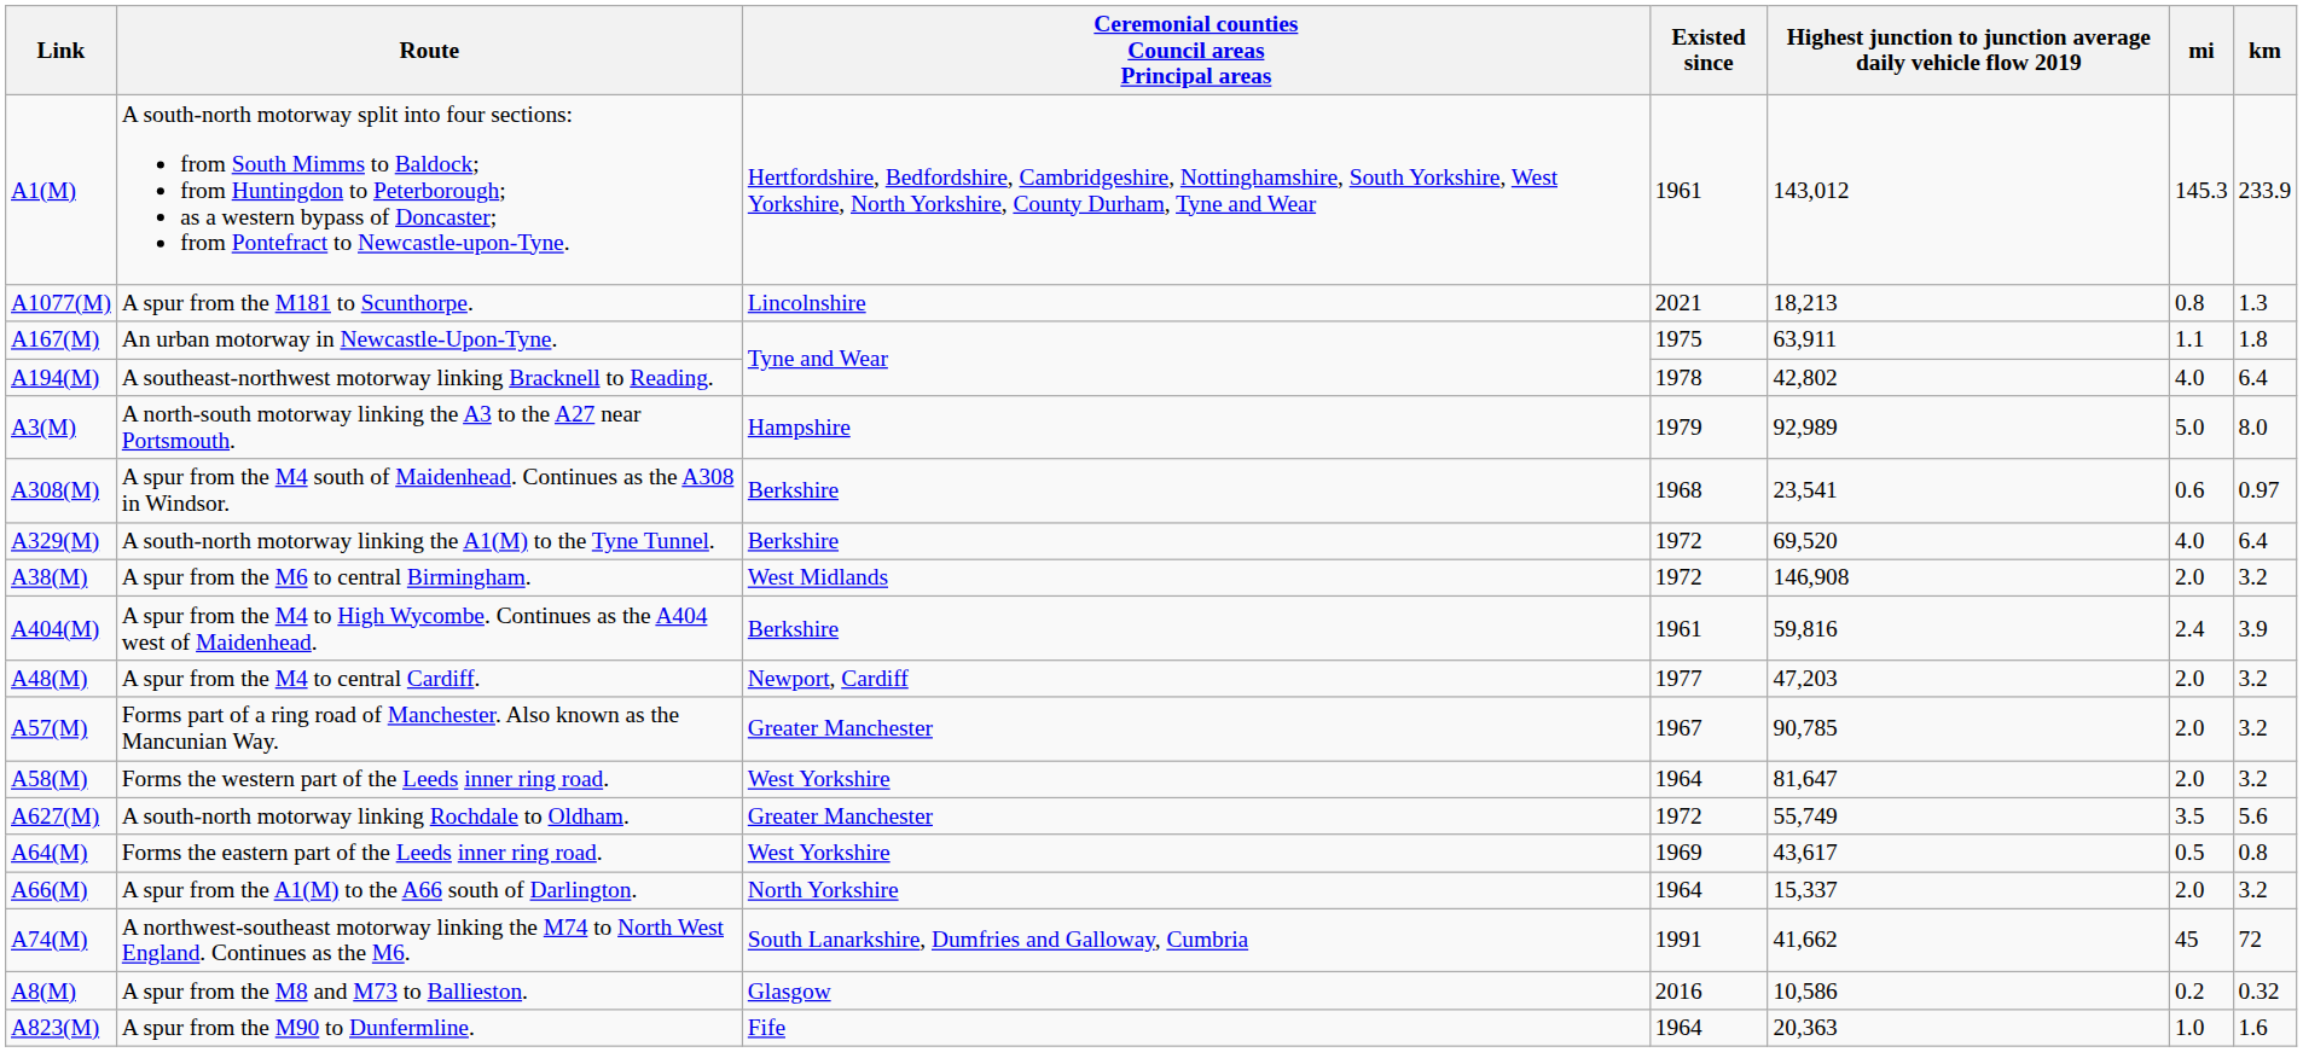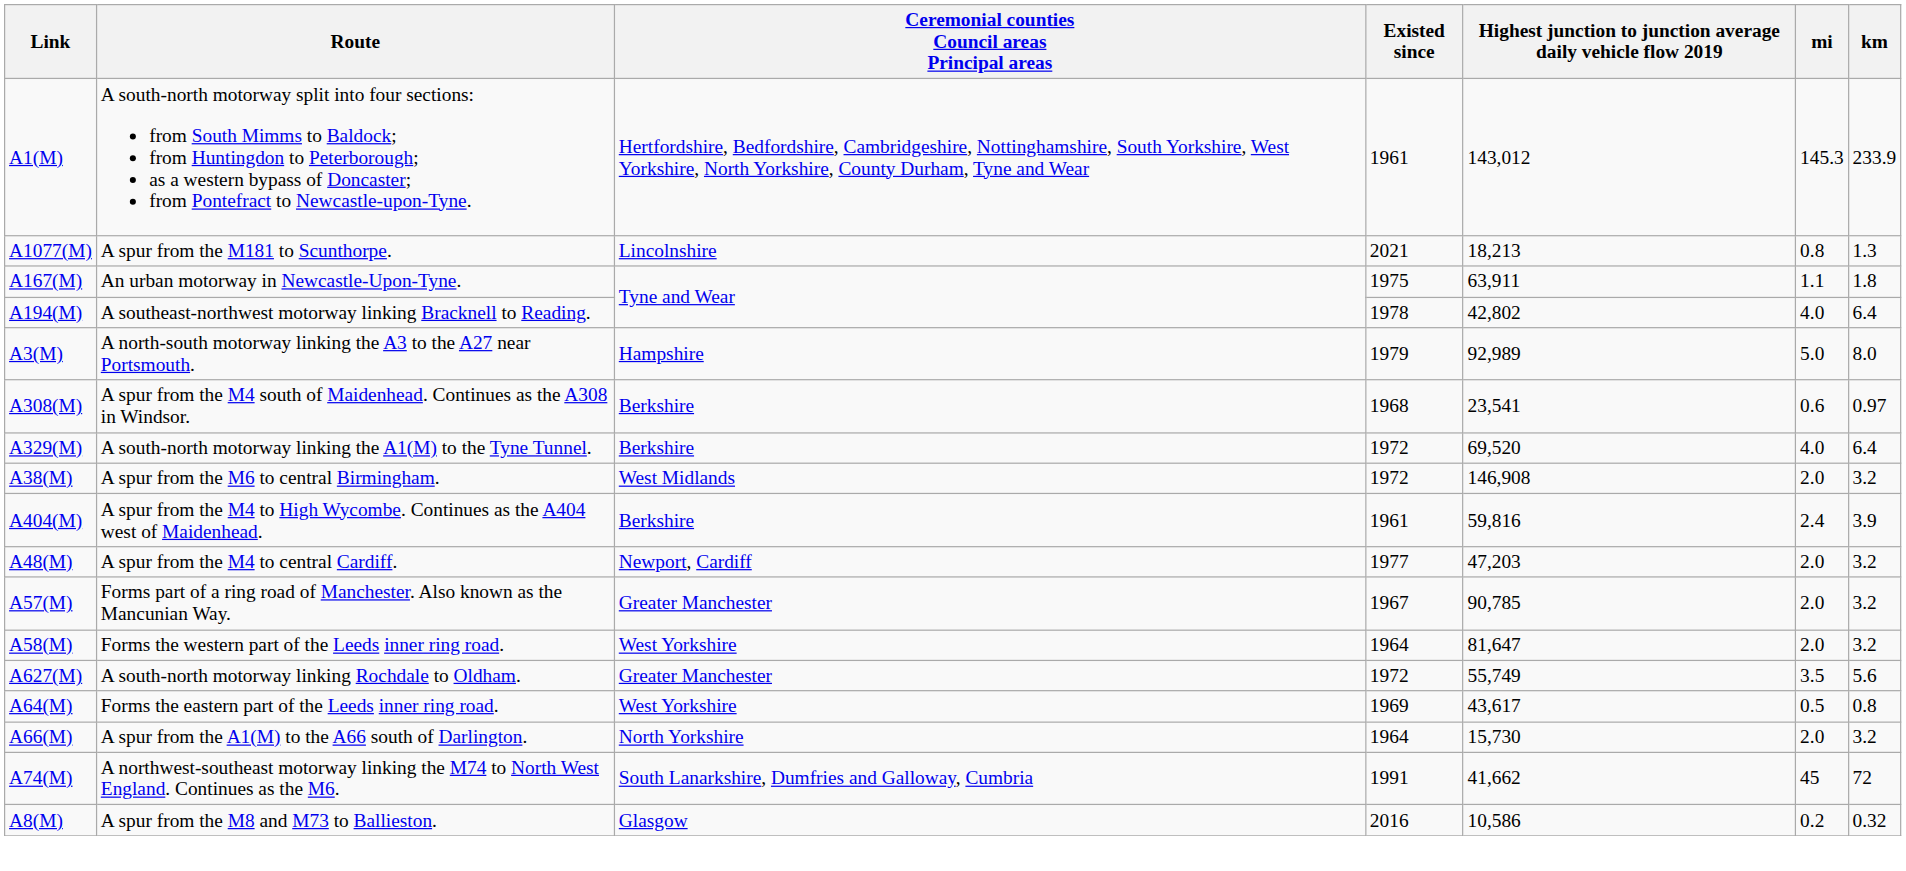A66(M) | Highest junction to junction average daily vehicle flow 2019: 15,337 -> 15,730
- row: A823(M) | A spur from the M90 to Dunfermline. | Fife | 1964 | 20,363 | 1.0 | 1.6
